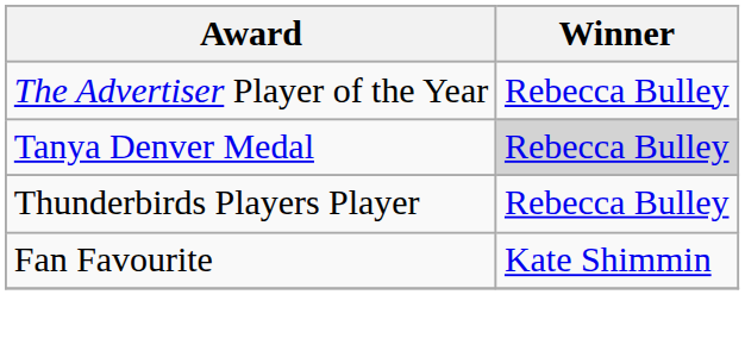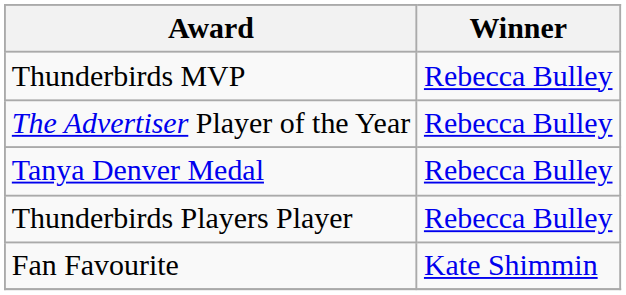+ row: Thunderbirds MVP | Rebecca Bulley
Tanya Denver Medal | Winner: lightgrey background -> no background
